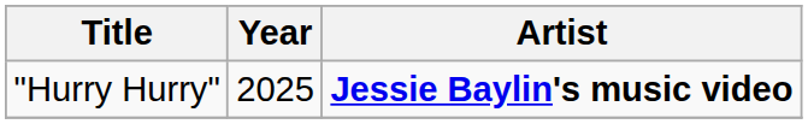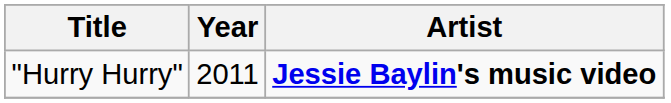"Hurry Hurry" | Year: 2025 -> 2011
